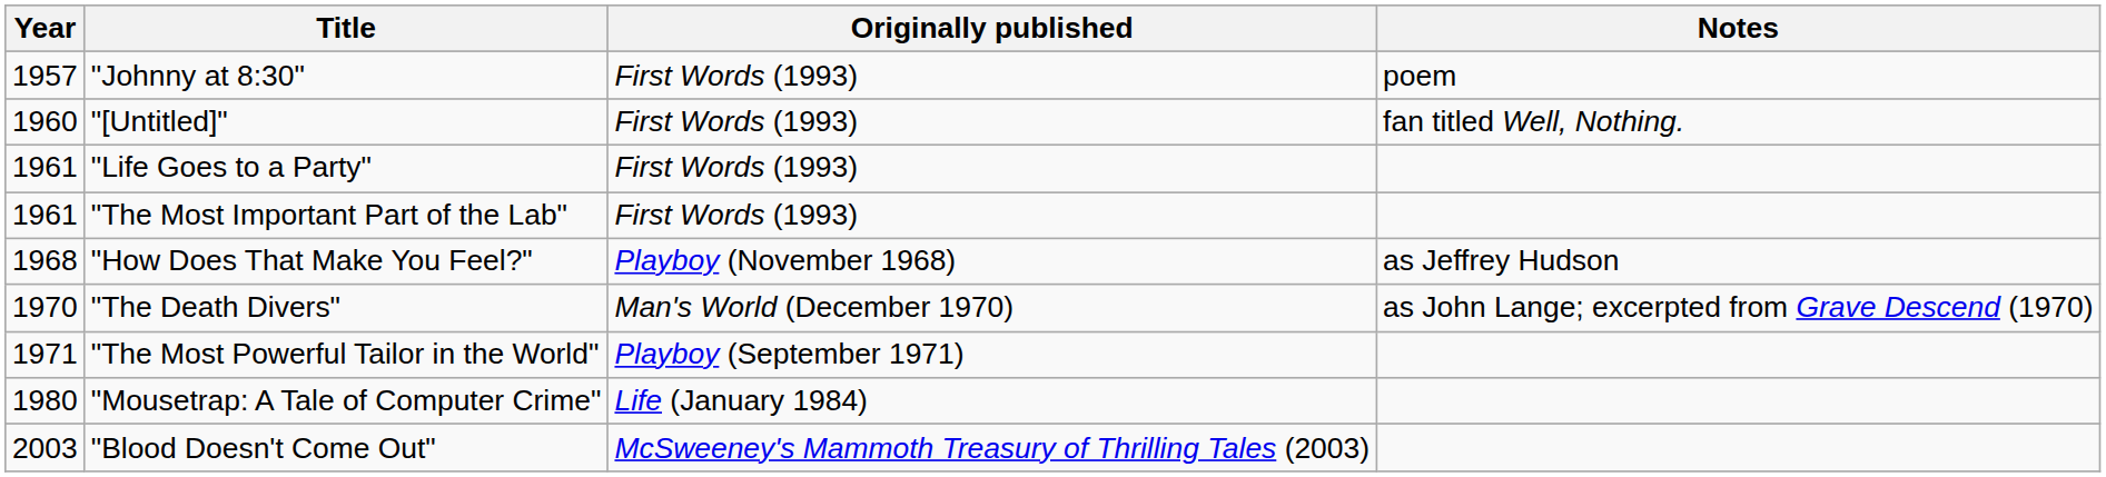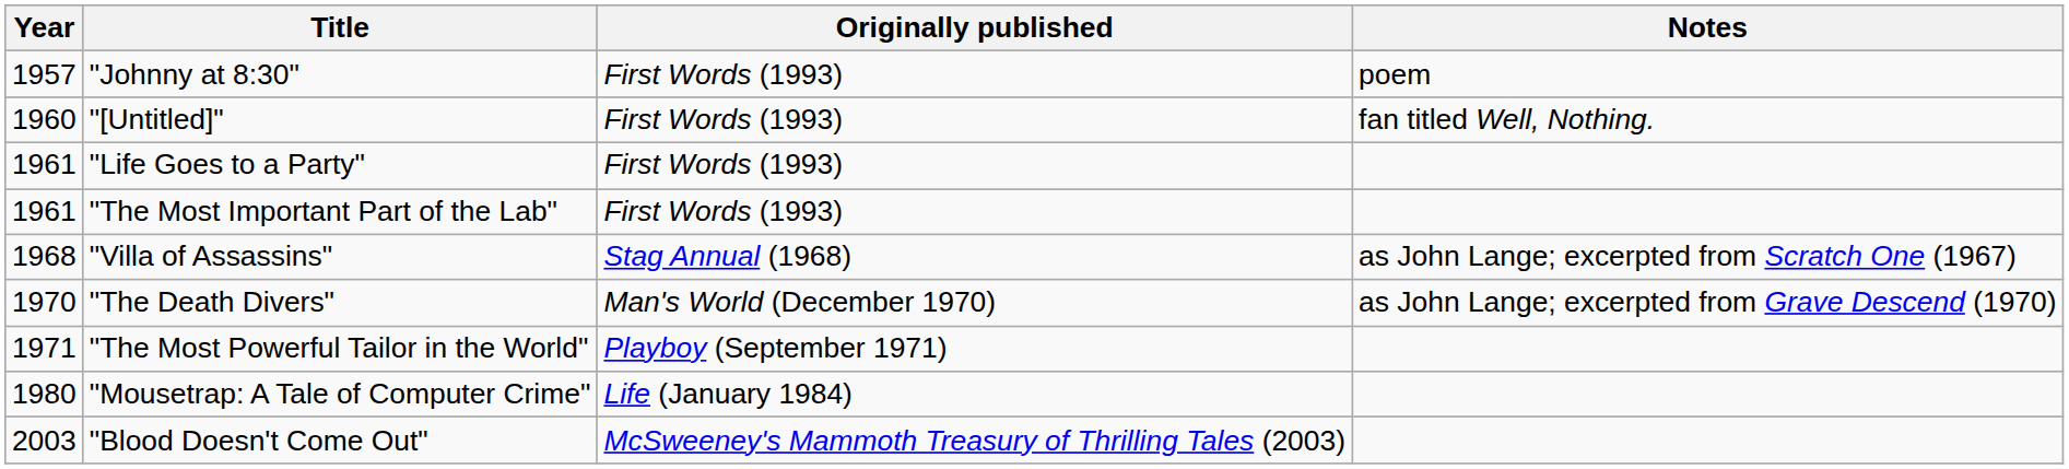+ row: 1968 | "Villa of Assassins" | Stag Annual (1968) | as John Lange; excerpted from Scratch One (1967)
- row: 1968 | "How Does That Make You Feel?" | Playboy (November 1968) | as Jeffrey Hudson
